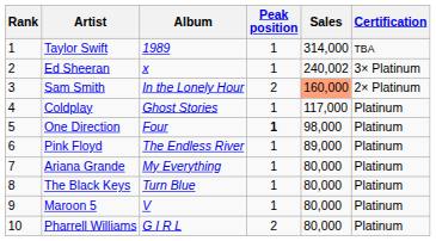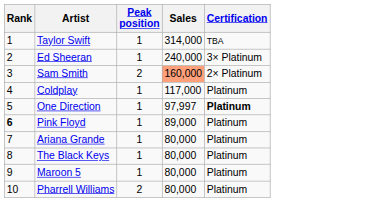- column: Album | 1989 | x | In the Lonely Hour | Ghost Stories | Four | The Endless River | My Everything | Turn Blue | V | G I R L
Ed Sheeran | Sales: 240,002 -> 240,000
One Direction | Peak position: bold -> normal
One Direction | Sales: 98,000 -> 97,997
One Direction | Certification: normal -> bold
Pink Floyd | Rank: normal -> bold
